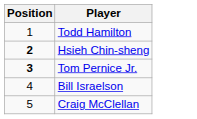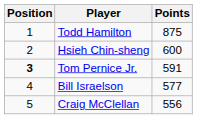+ column: Points | 875 | 600 | 591 | 577 | 556
Hsieh Chin-sheng | Position: bold -> normal
